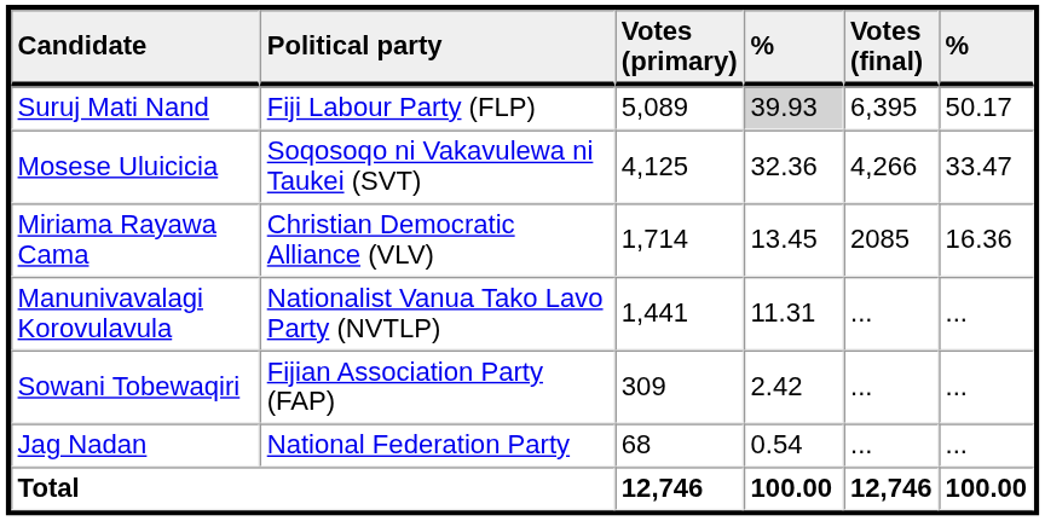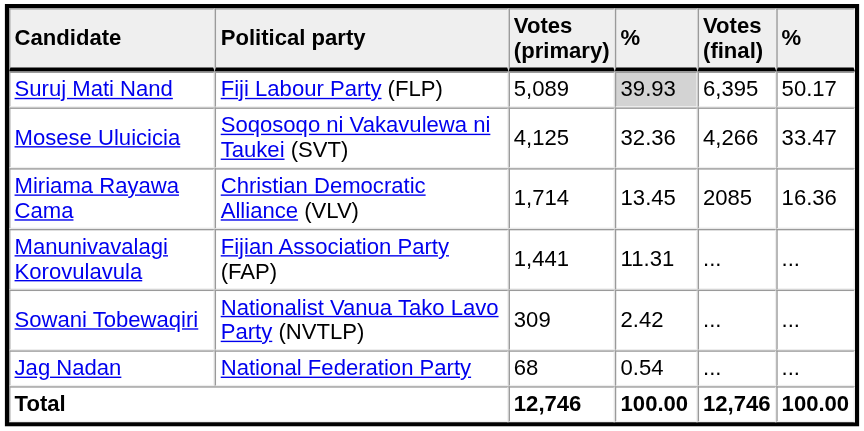Manunivavalagi Korovulavula | Political party: Nationalist Vanua Tako Lavo Party (NVTLP) -> Fijian Association Party (FAP)
Sowani Tobewaqiri | Political party: Fijian Association Party (FAP) -> Nationalist Vanua Tako Lavo Party (NVTLP)
